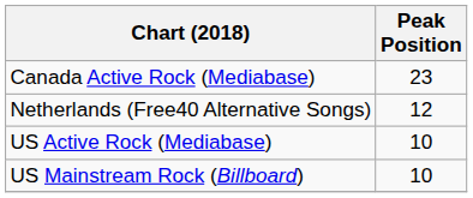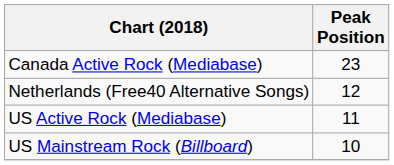US Active Rock (Mediabase) | Peak Position: 10 -> 11
